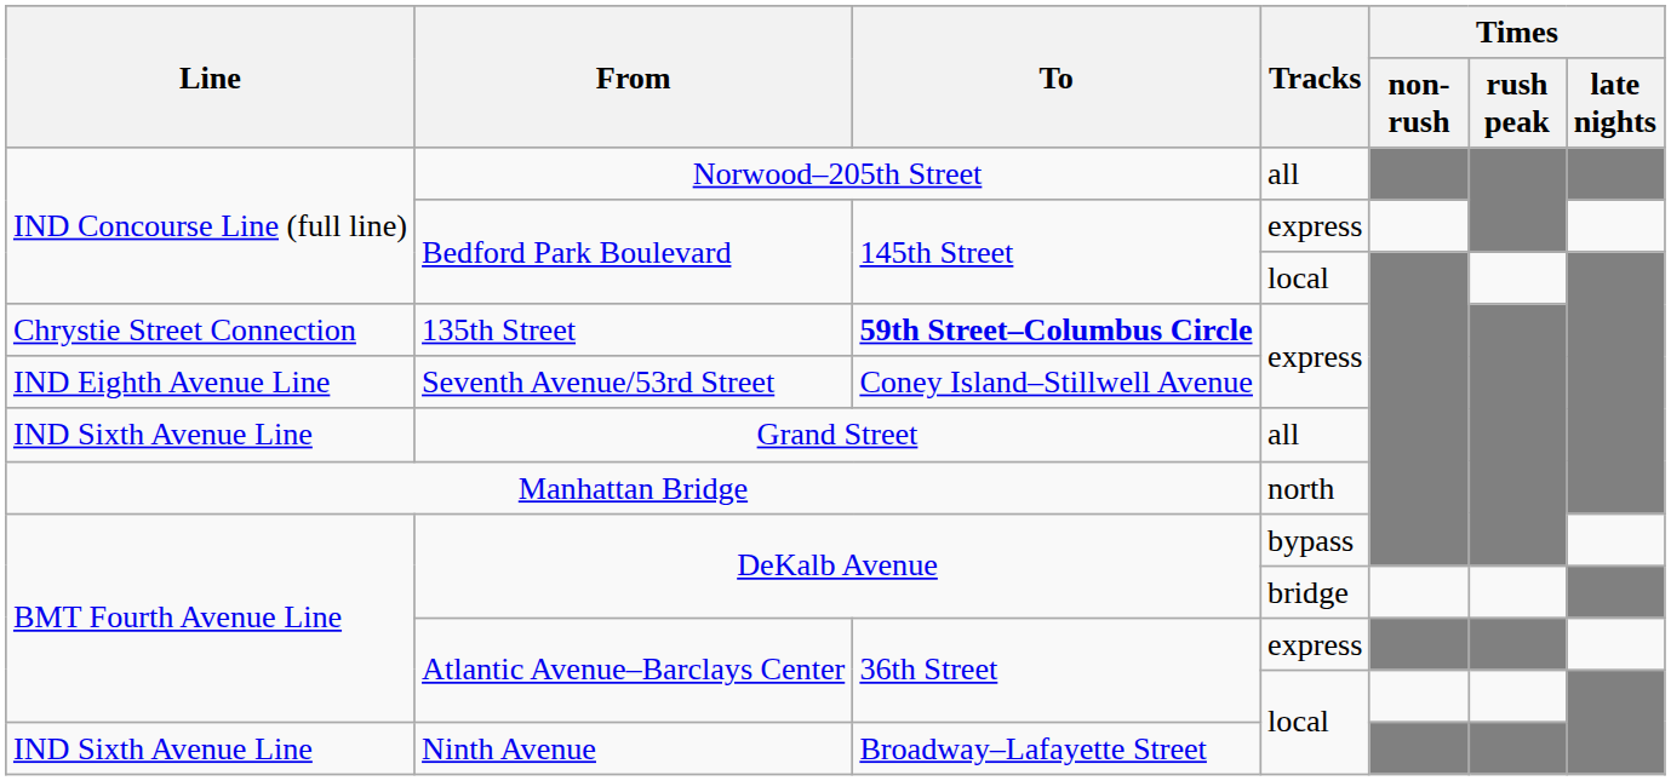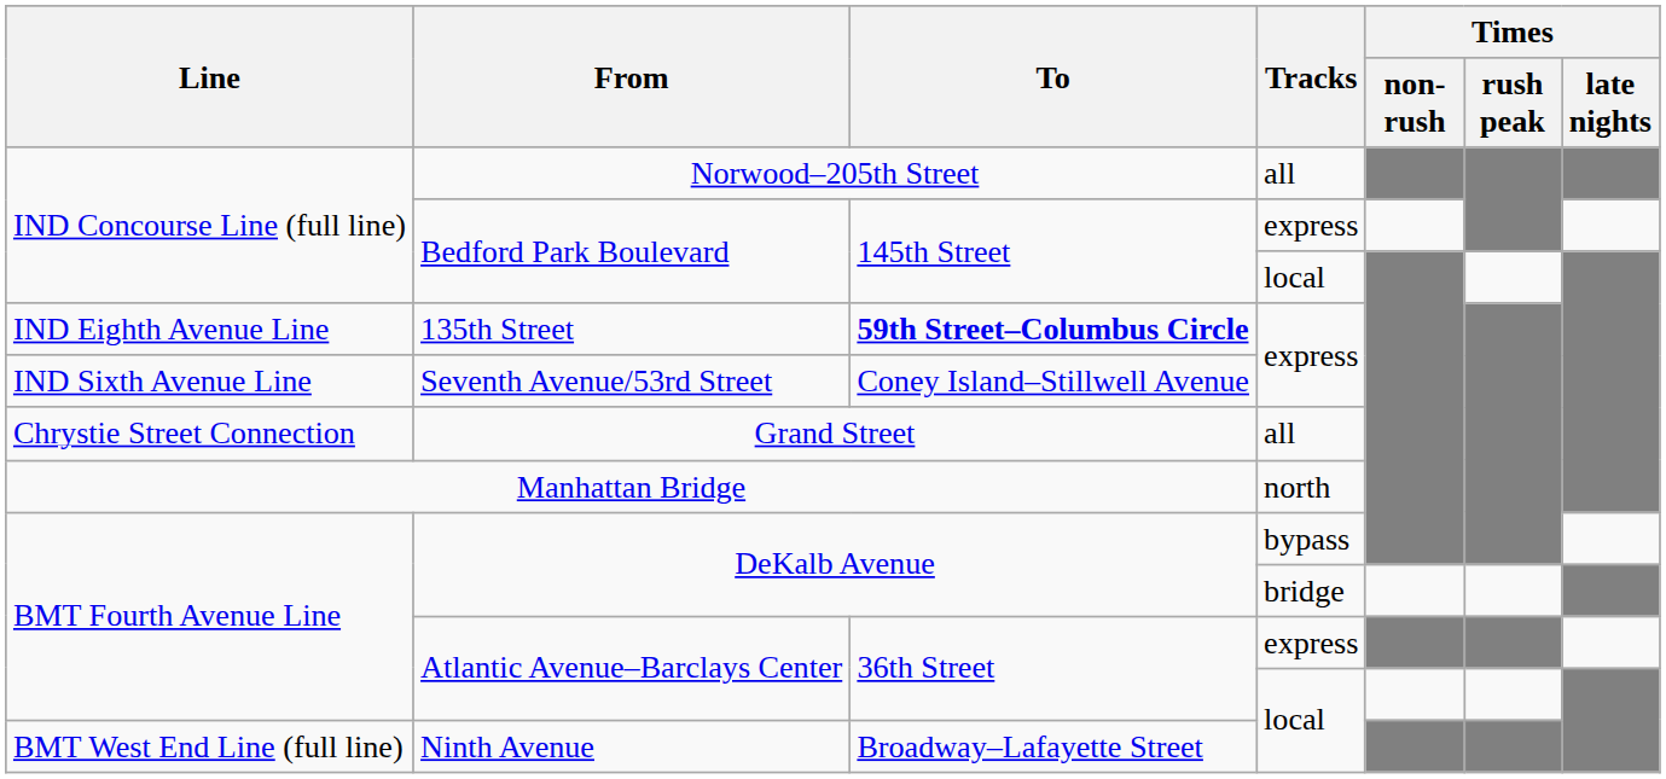135th Street | Line: Chrystie Street Connection -> IND Eighth Avenue Line
Seventh Avenue/53rd Street | Line: IND Eighth Avenue Line -> IND Sixth Avenue Line
Grand Street | Line: IND Sixth Avenue Line -> Chrystie Street Connection
Ninth Avenue | Line: IND Sixth Avenue Line -> BMT West End Line (full line)
